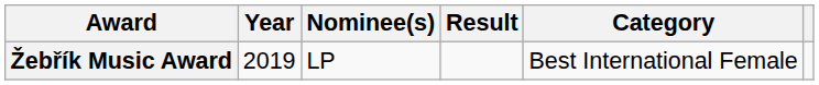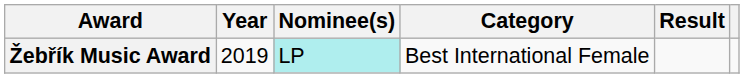columns swapped: Category <-> Result
Žebřík Music Award | Nominee(s): no background -> paleturquoise background
